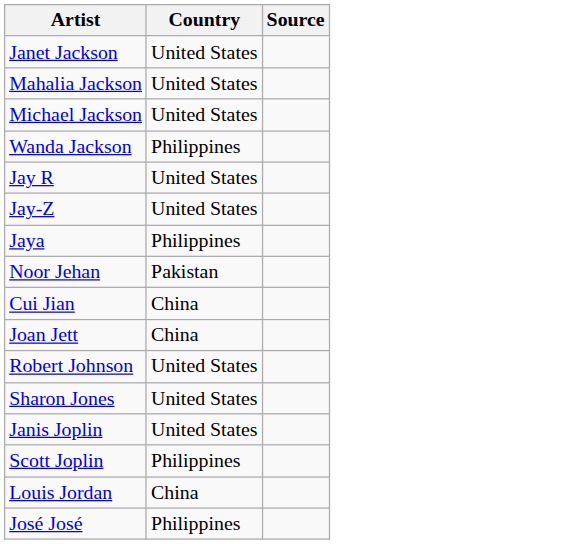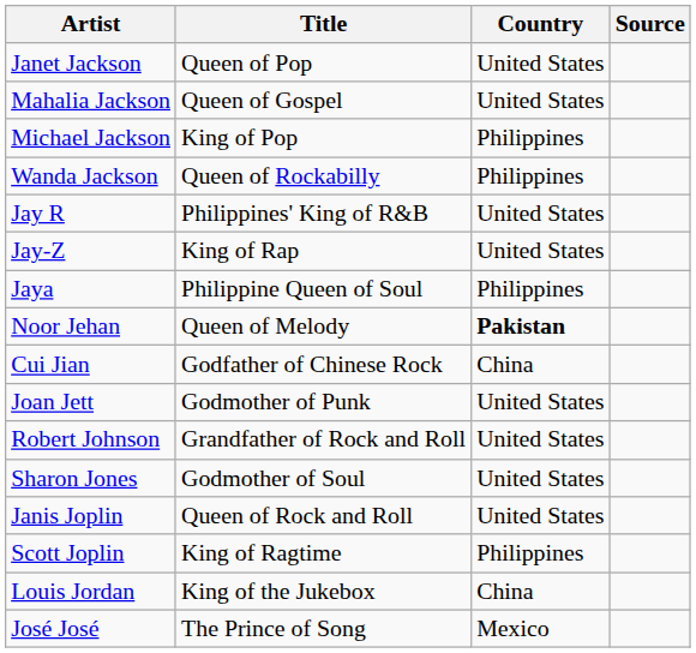+ column: Title | Queen of Pop | Queen of Gospel | King of Pop | Queen of Rockabilly | Philippines' King of R&B | King of Rap | Philippine Queen of Soul | Queen of Melody | Godfather of Chinese Rock | Godmother of Punk | Grandfather of Rock and Roll | Godmother of Soul | Queen of Rock and Roll | King of Ragtime | King of the Jukebox | The Prince of Song
Michael Jackson | Country: United States -> Philippines
Noor Jehan | Country: normal -> bold
Joan Jett | Country: China -> United States
José José | Country: Philippines -> Mexico
